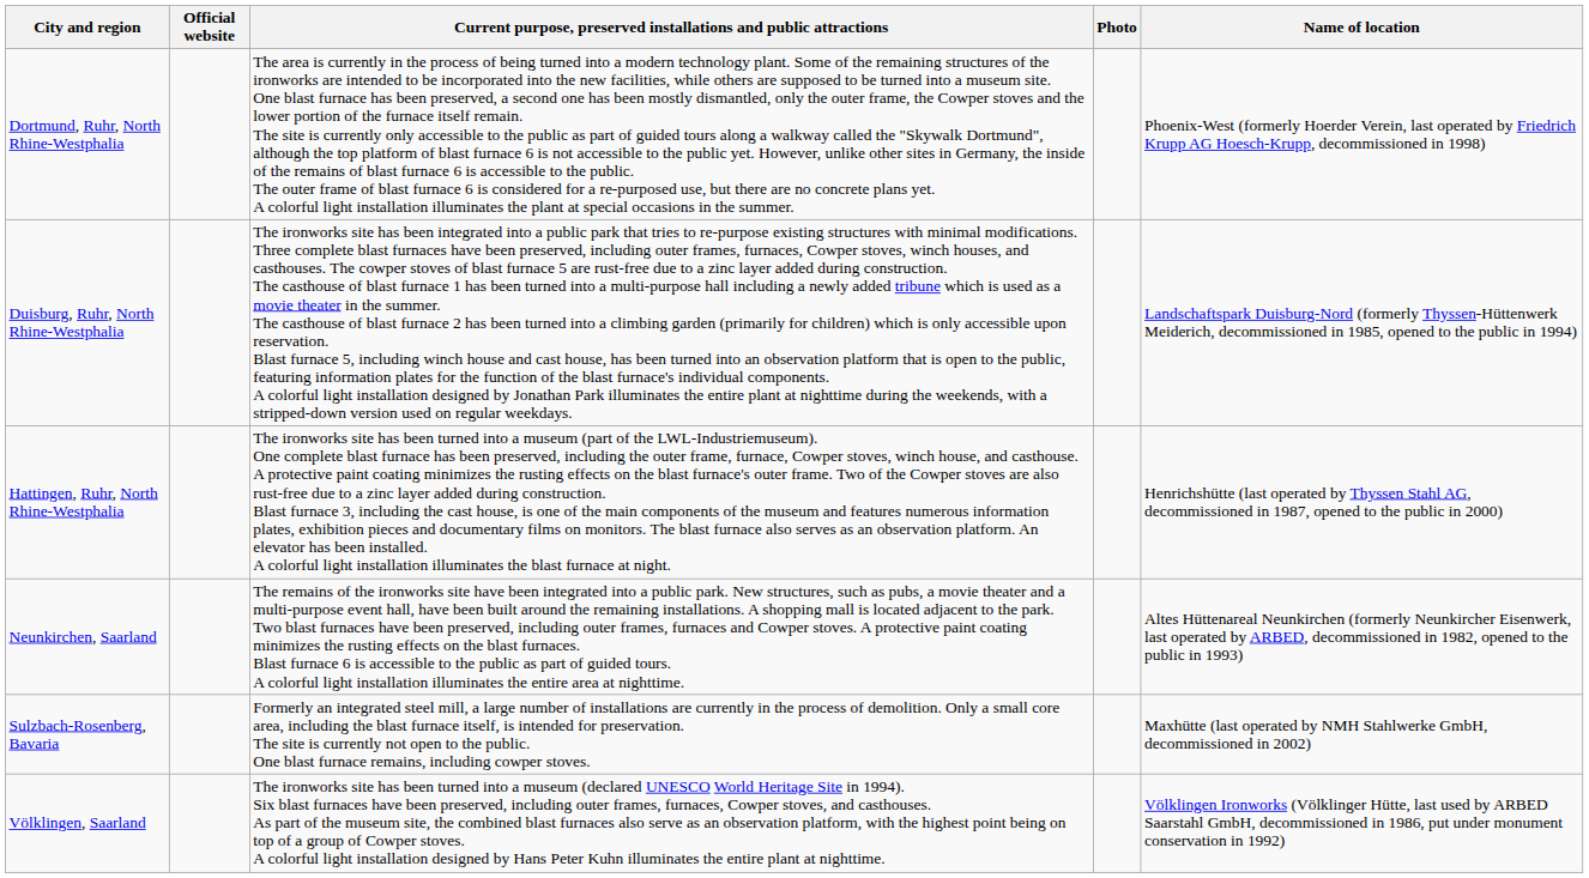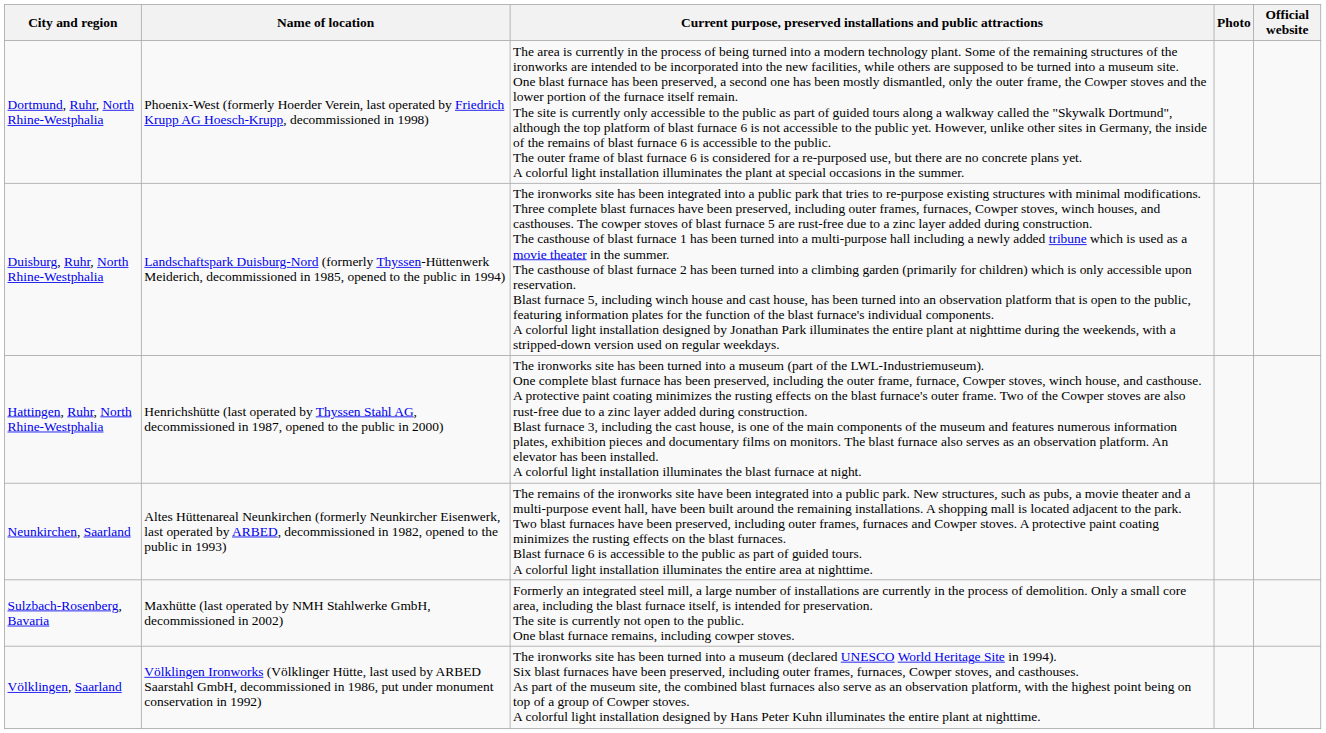columns swapped: Name of location <-> Official website
